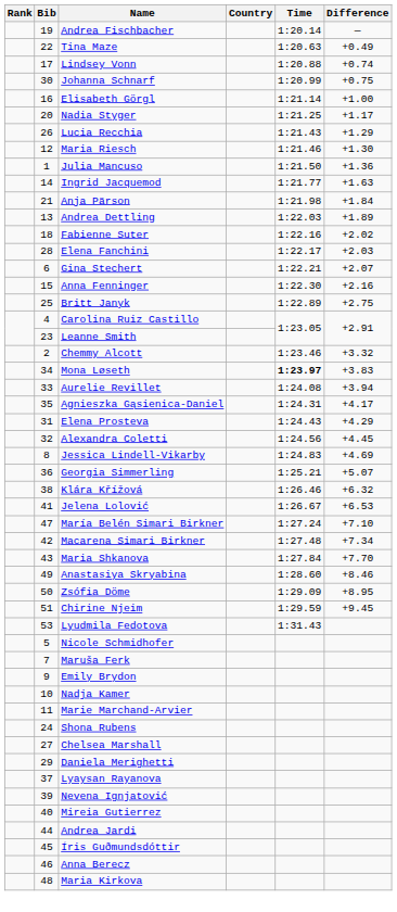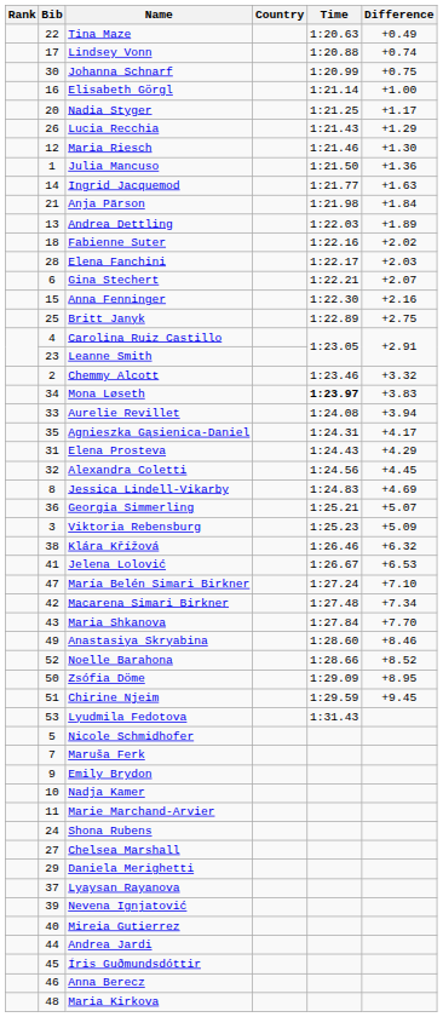- row: 19 | Andrea Fischbacher | 1:20.14 | —
+ row: 3 | Viktoria Rebensburg | 1:25.23 | +5.09
+ row: 52 | Noelle Barahona | 1:28.66 | +8.52
